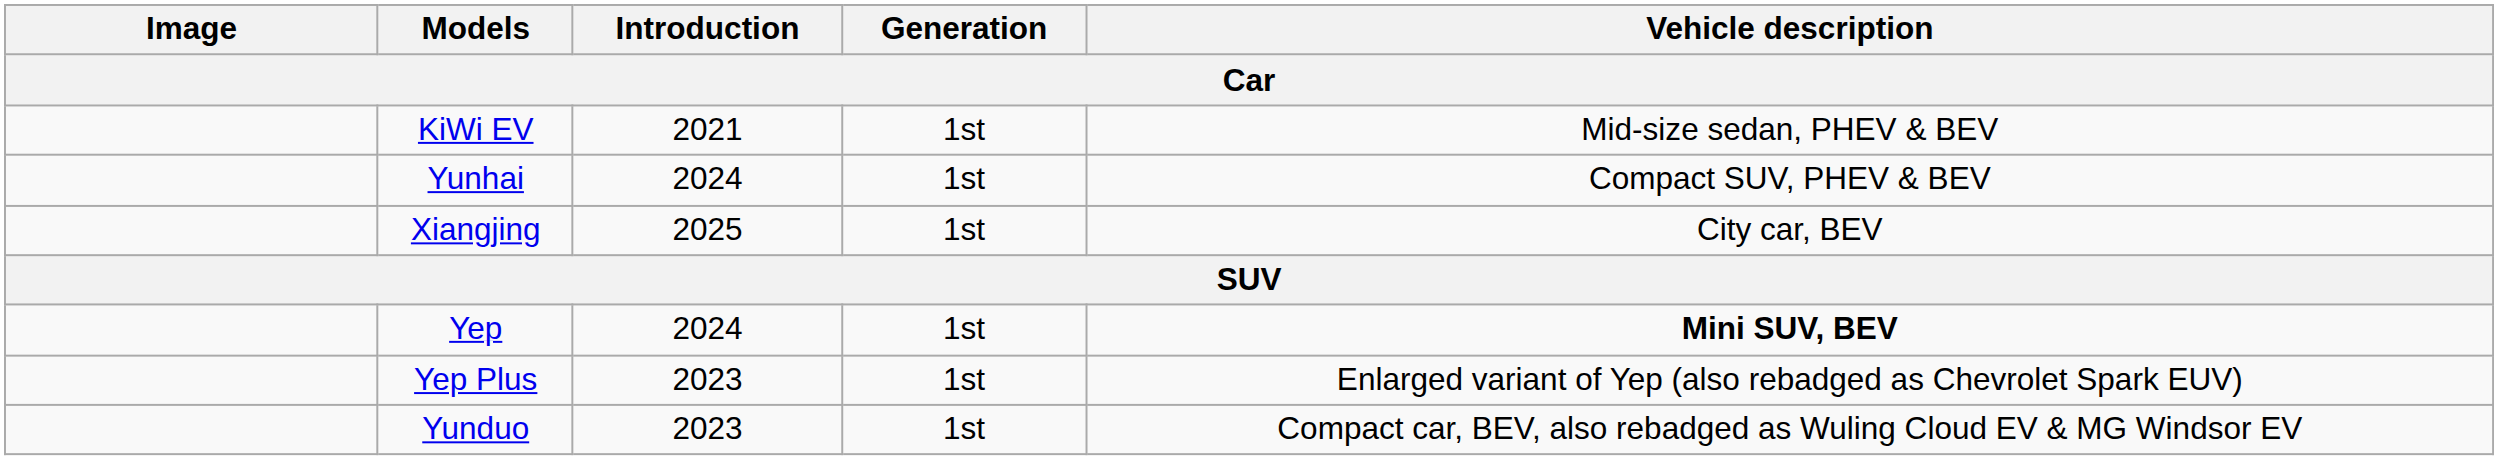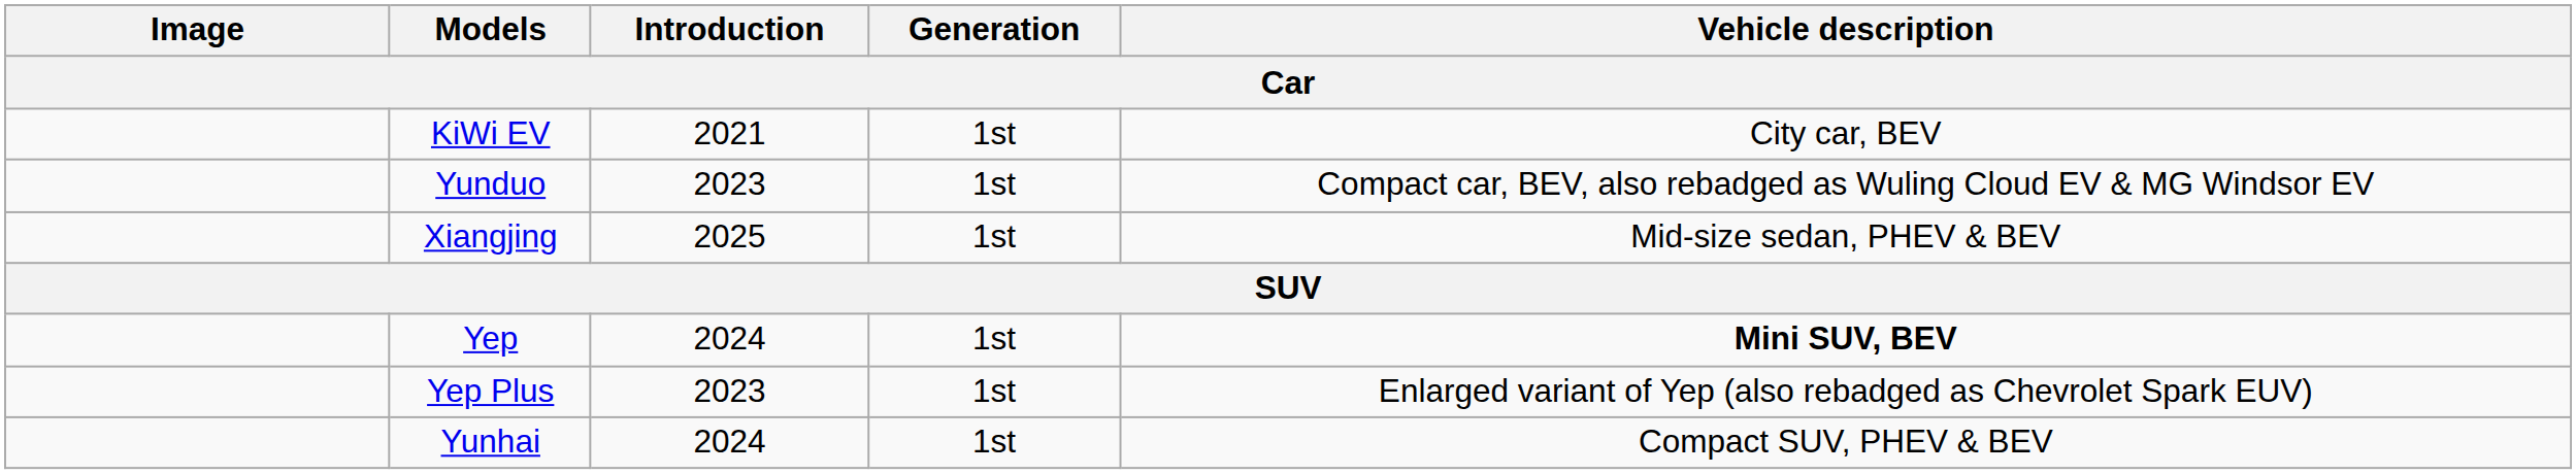KiWi EV | Vehicle description: Mid-size sedan, PHEV & BEV -> City car, BEV
rows swapped: Yunduo <-> Yunhai
Xiangjing | Vehicle description: City car, BEV -> Mid-size sedan, PHEV & BEV
